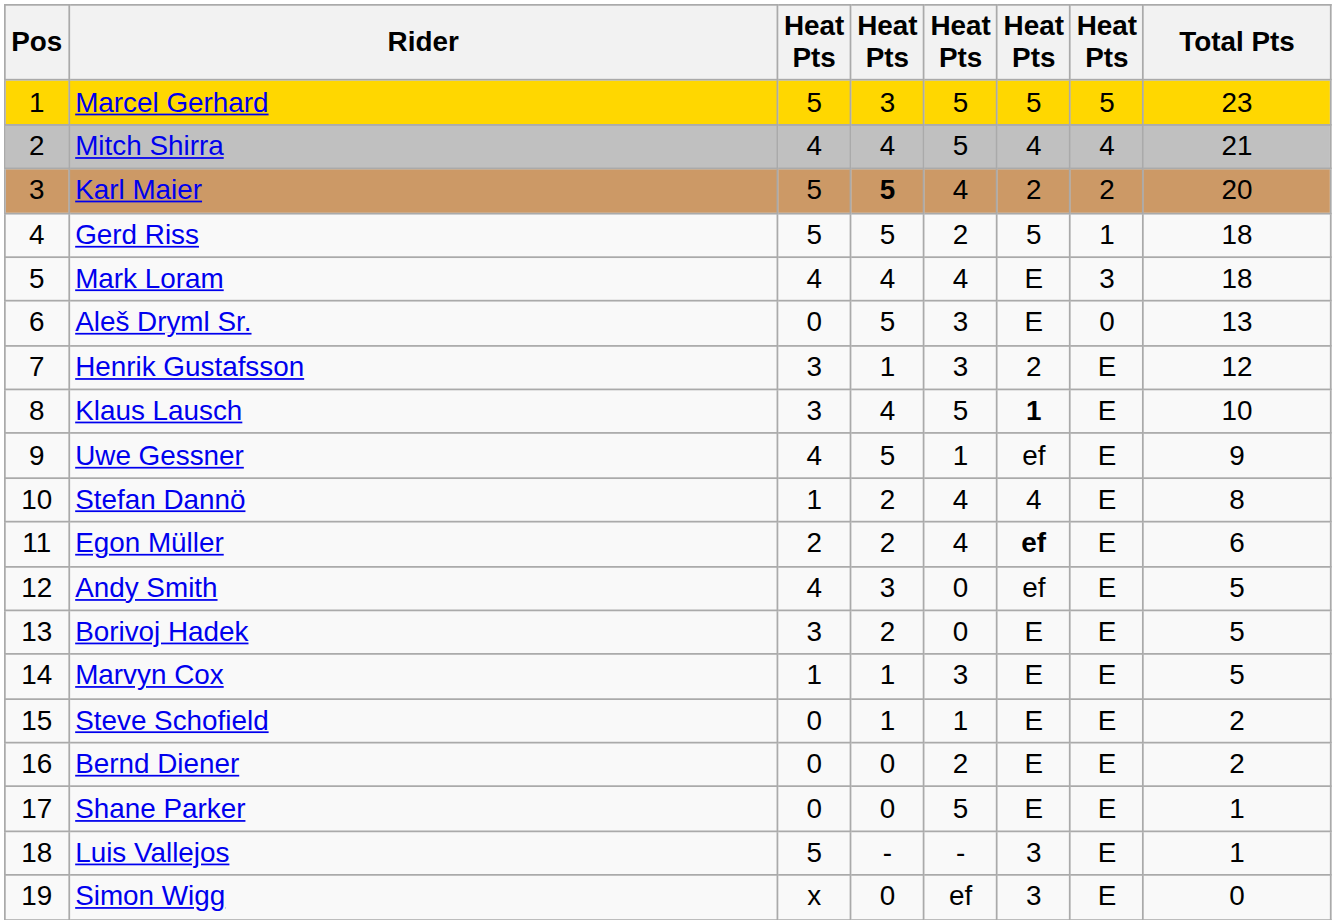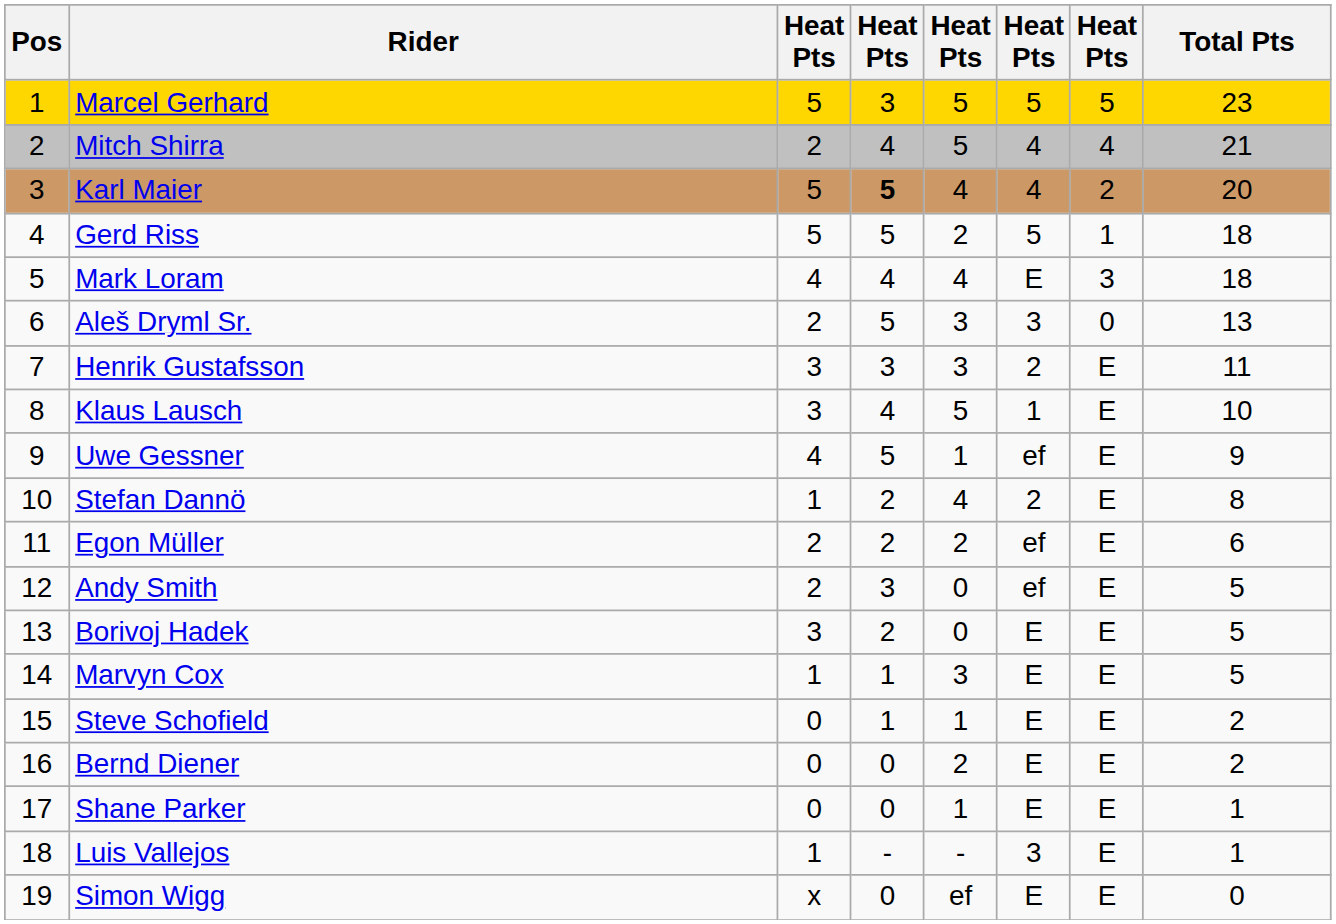Mitch Shirra | column 3: 4 -> 2
Karl Maier | column 6: 2 -> 4
Aleš Dryml Sr. | column 3: 0 -> 2
Aleš Dryml Sr. | column 6: E -> 3
Henrik Gustafsson | column 4: 1 -> 3
Henrik Gustafsson | Total Pts: 12 -> 11
Klaus Lausch | column 6: bold -> normal
Stefan Dannö | column 6: 4 -> 2
Egon Müller | column 5: 4 -> 2
Egon Müller | column 6: bold -> normal
Andy Smith | column 3: 4 -> 2
Shane Parker | column 5: 5 -> 1
Luis Vallejos | column 3: 5 -> 1
Simon Wigg | column 6: 3 -> E
